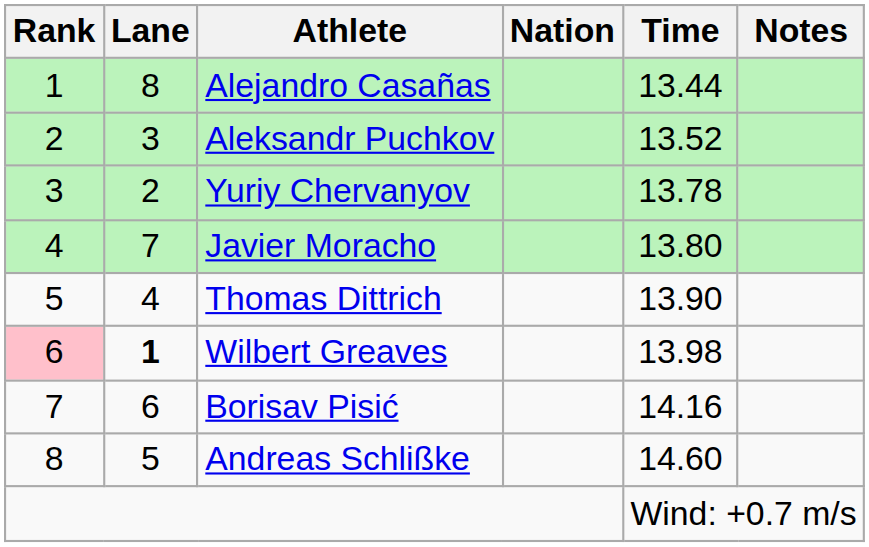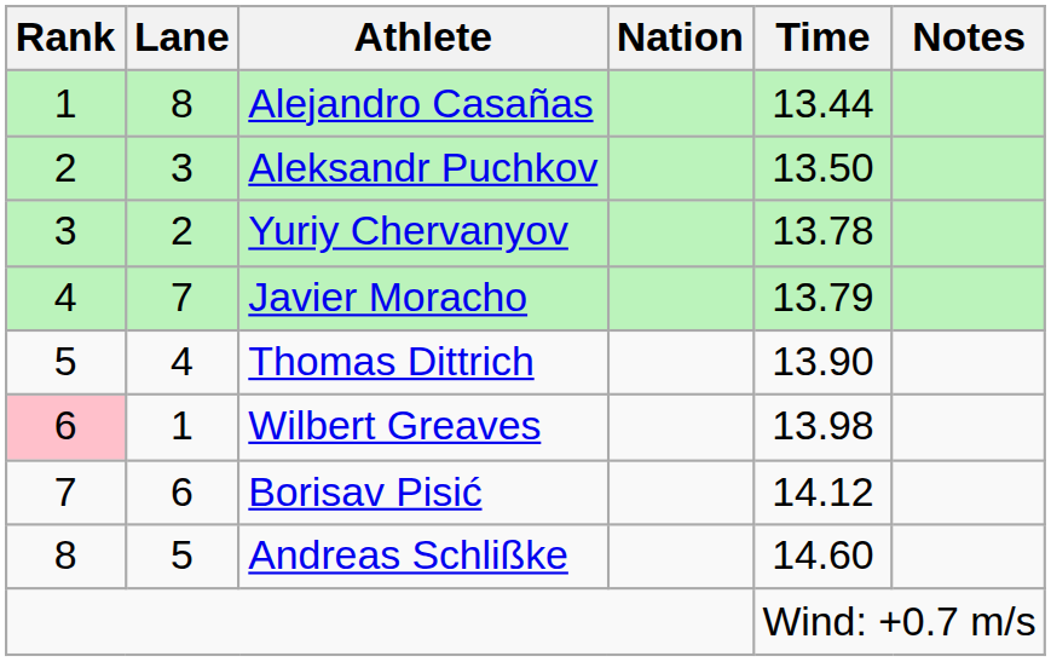Aleksandr Puchkov | Time: 13.52 -> 13.50
Javier Moracho | Time: 13.80 -> 13.79
Wilbert Greaves | Lane: bold -> normal
Borisav Pisić | Time: 14.16 -> 14.12
